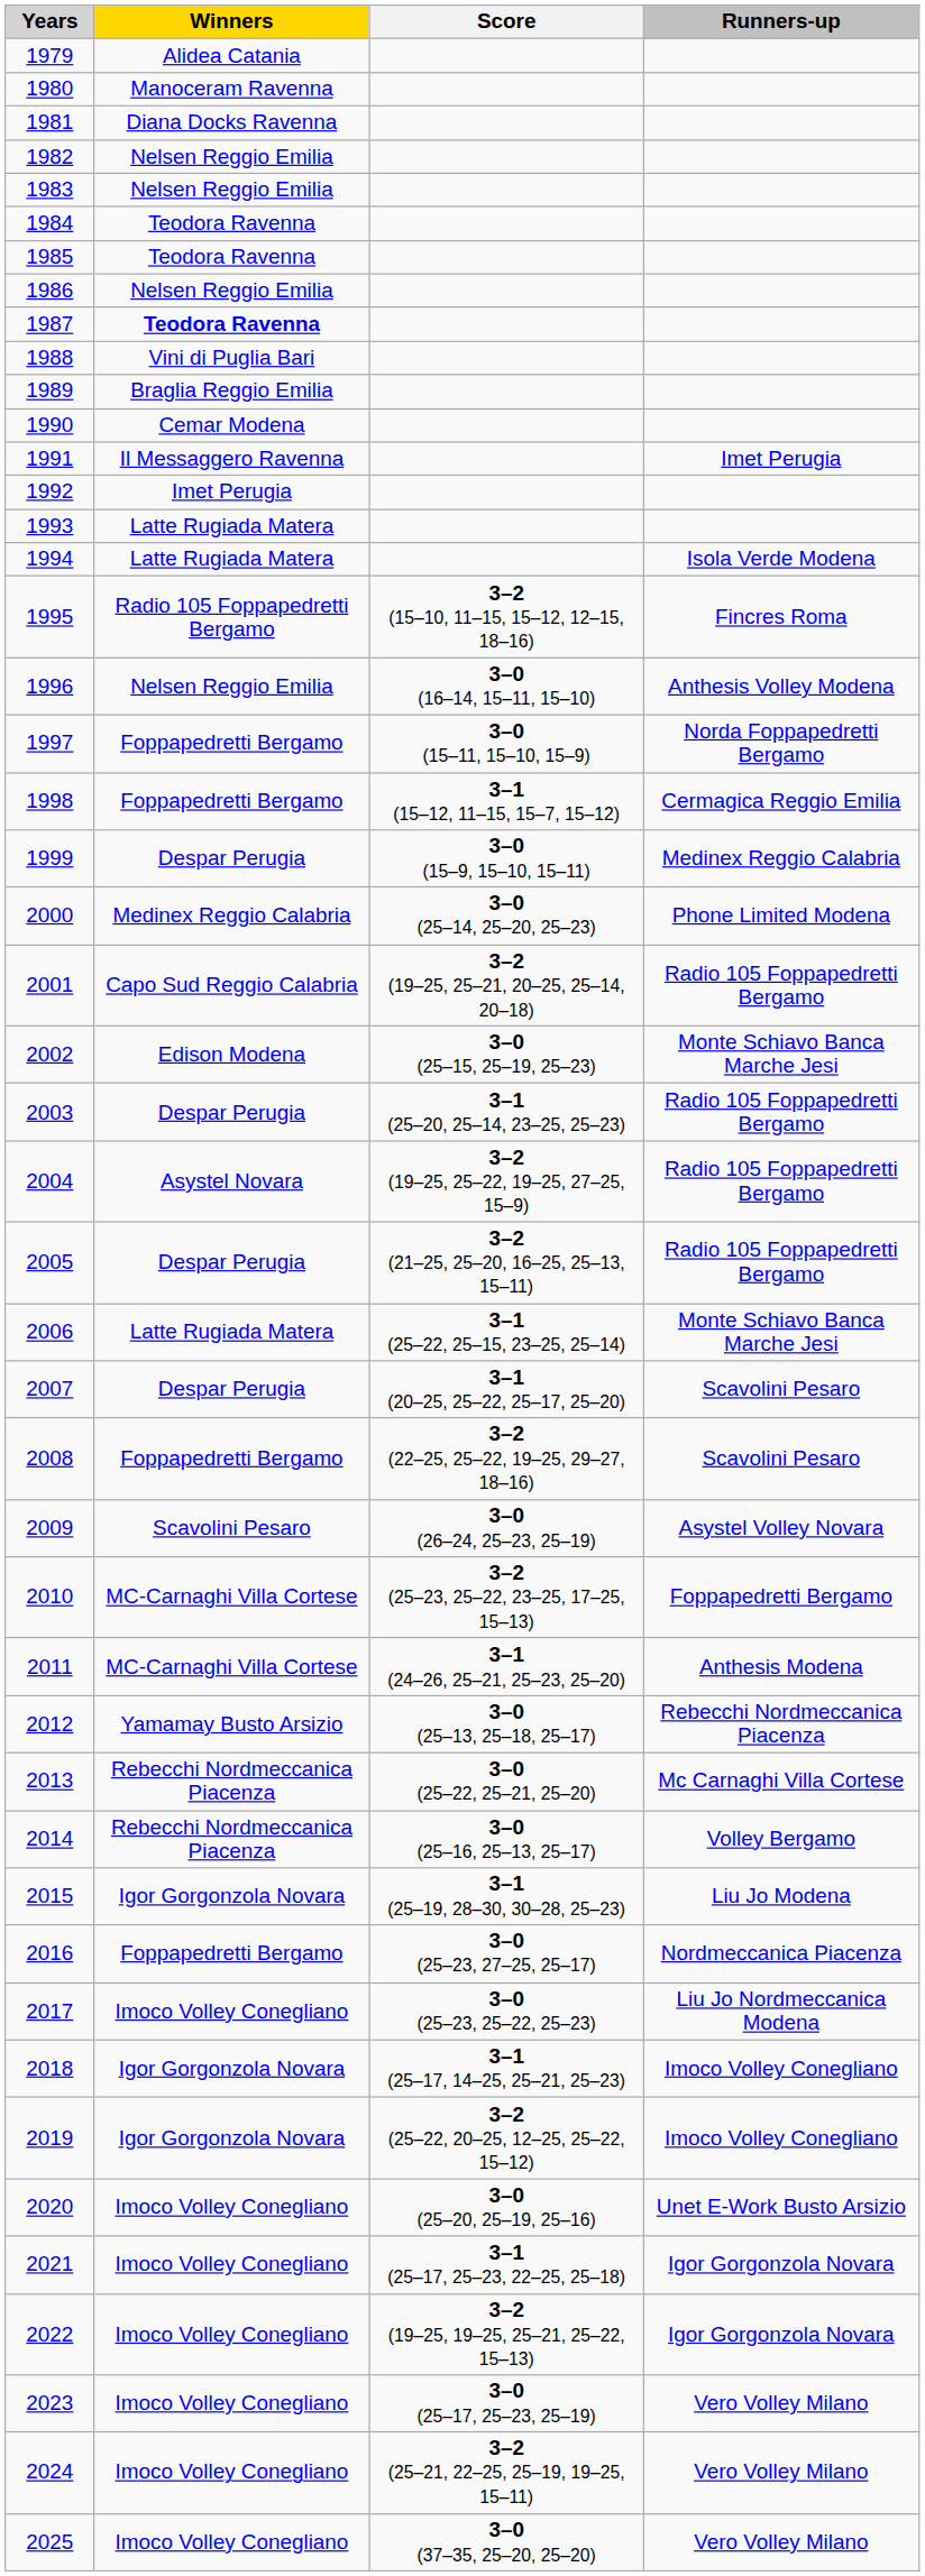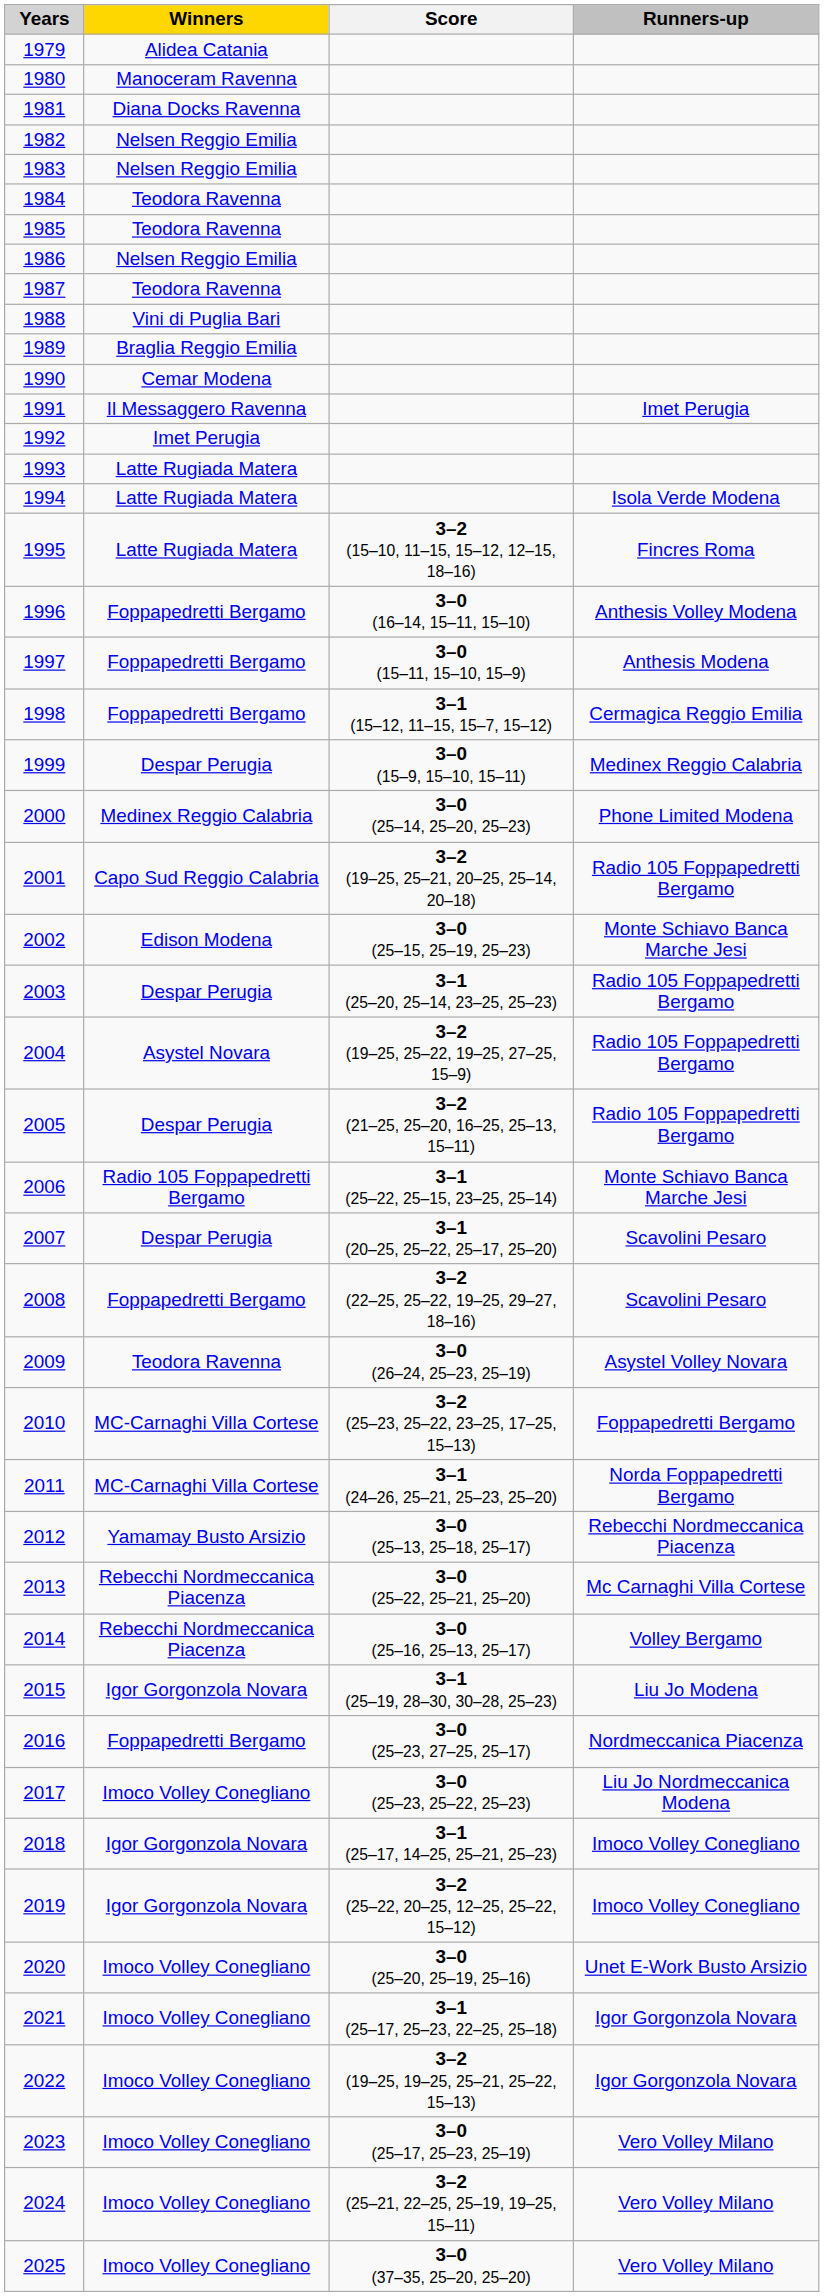1987 | Winners: bold -> normal
1995 | Winners: Radio 105 Foppapedretti Bergamo -> Latte Rugiada Matera
1996 | Winners: Nelsen Reggio Emilia -> Foppapedretti Bergamo
1997 | Runners-up: Norda Foppapedretti Bergamo -> Anthesis Modena
2006 | Winners: Latte Rugiada Matera -> Radio 105 Foppapedretti Bergamo
2009 | Winners: Scavolini Pesaro -> Teodora Ravenna
2011 | Runners-up: Anthesis Modena -> Norda Foppapedretti Bergamo
